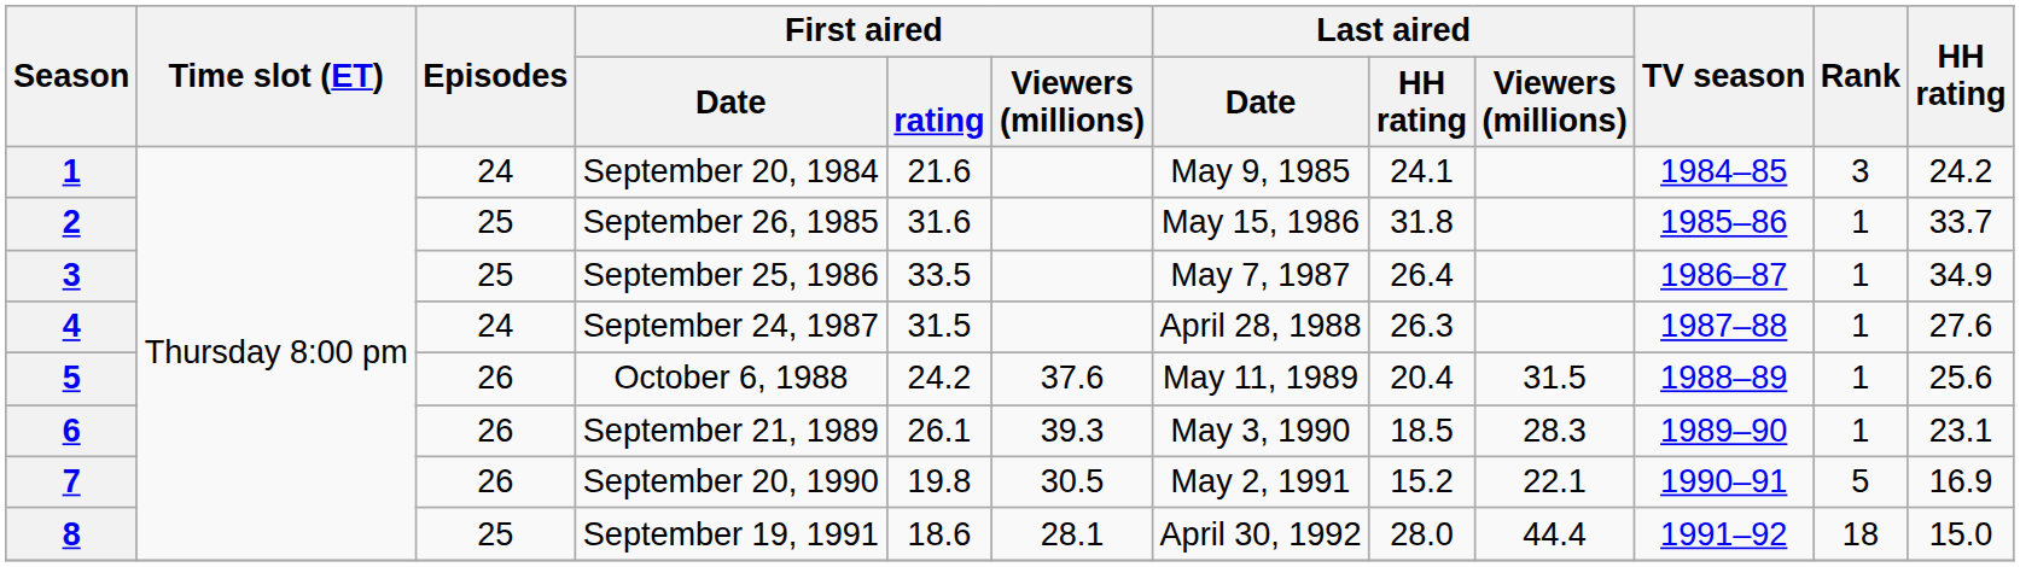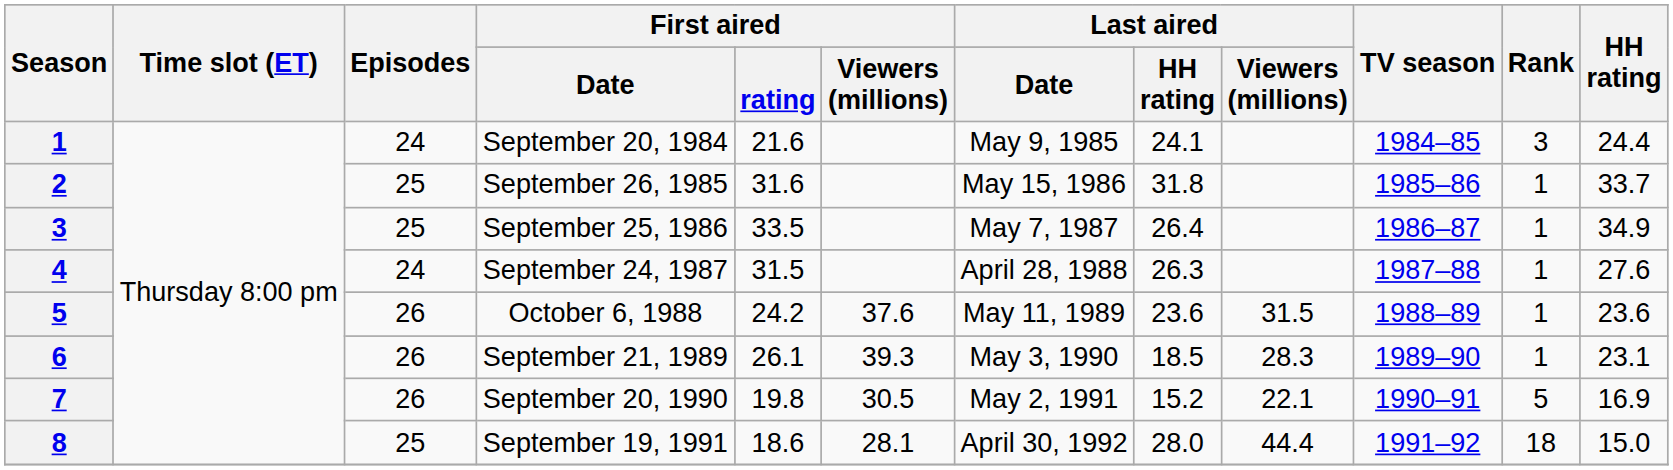September 20, 1984 | HH rating: 24.2 -> 24.4
October 6, 1988 | Last aired / HH rating: 20.4 -> 23.6
October 6, 1988 | HH rating: 25.6 -> 23.6
